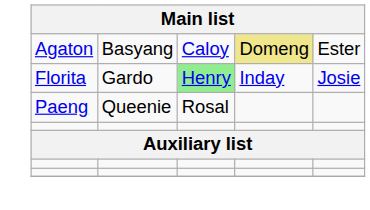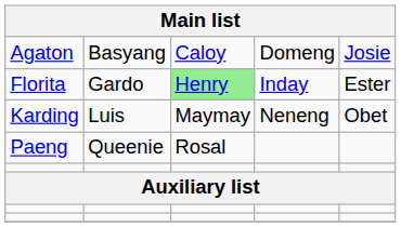Agaton | column 4: khaki background -> no background
Agaton | column 5: Ester -> Josie
Florita | column 5: Josie -> Ester
+ row: Karding | Luis | Maymay | Neneng | Obet
